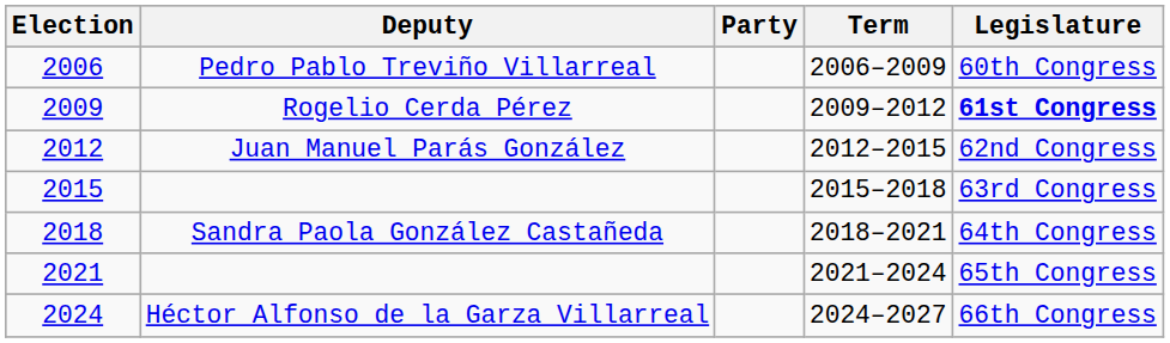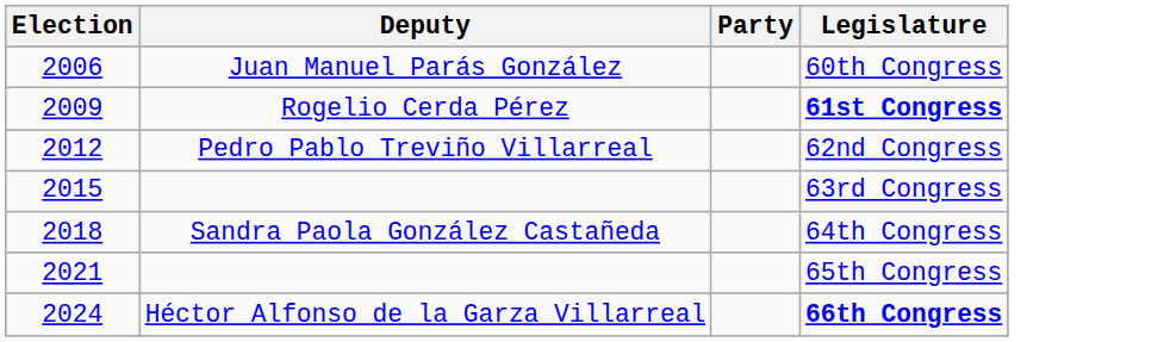- column: Term | 2006–2009 | 2009–2012 | 2012–2015 | 2015–2018 | 2018–2021 | 2021–2024 | 2024–2027
2006 | Deputy: Pedro Pablo Treviño Villarreal -> Juan Manuel Parás González
2012 | Deputy: Juan Manuel Parás González -> Pedro Pablo Treviño Villarreal
2024 | Legislature: normal -> bold
